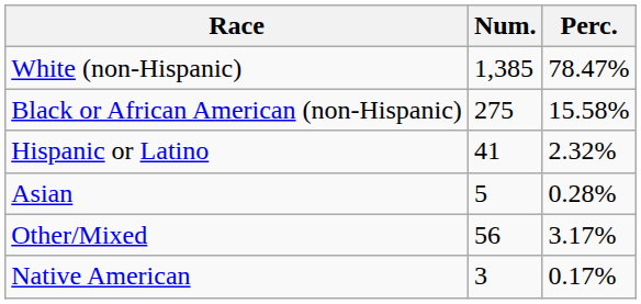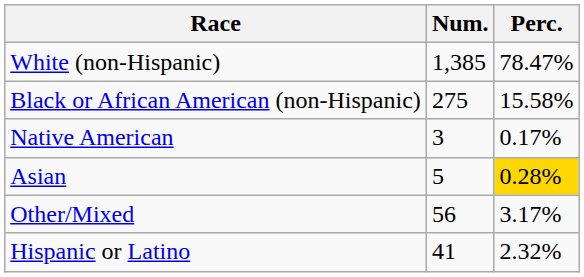rows swapped: Native American <-> Hispanic or Latino
Asian | Perc.: no background -> gold background
